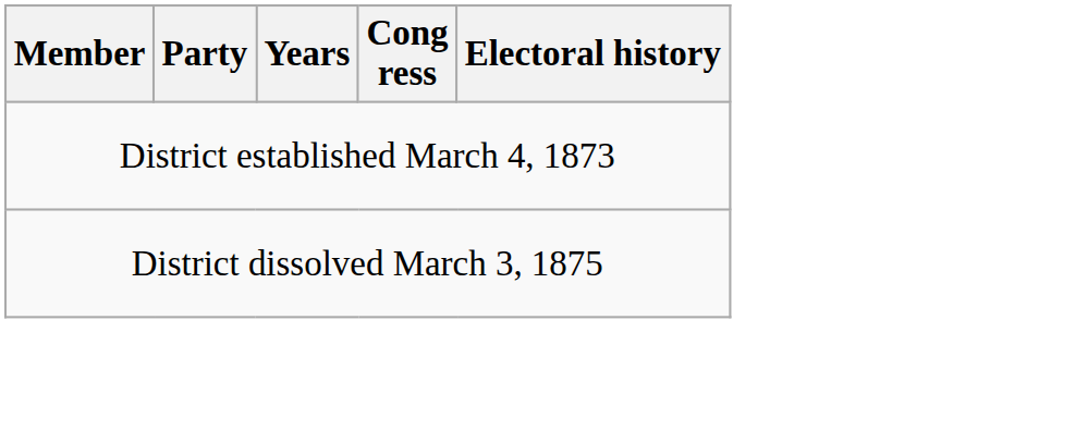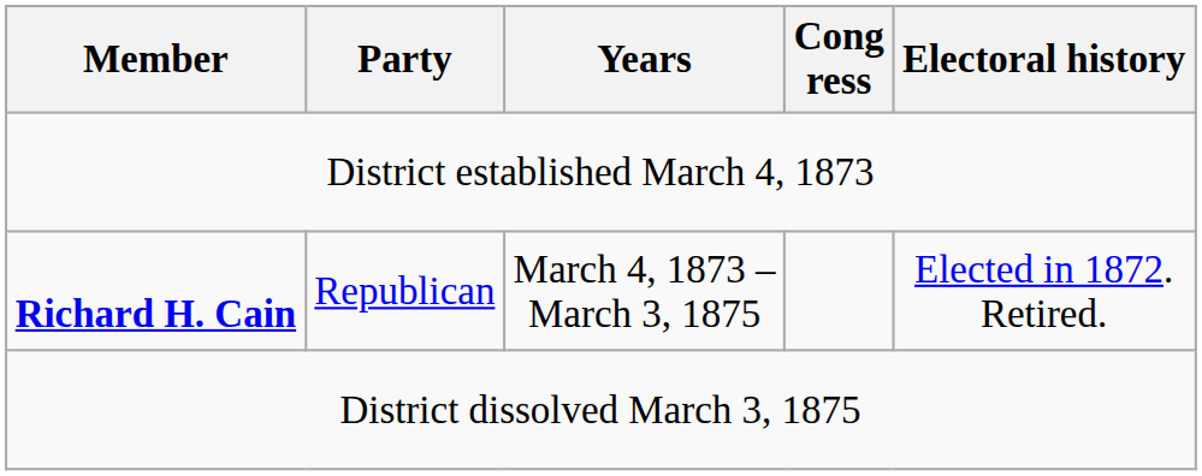+ row: Richard H. Cain | Republican | March 4, 1873 – March 3, 1875 | Elected in 1872. Retired.
